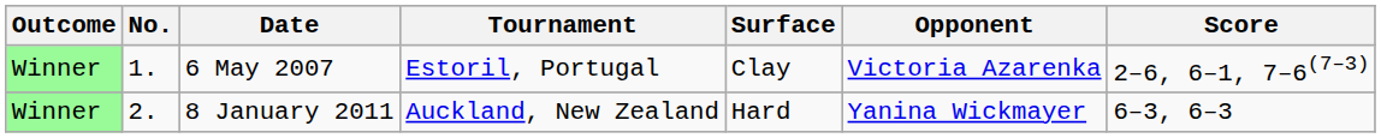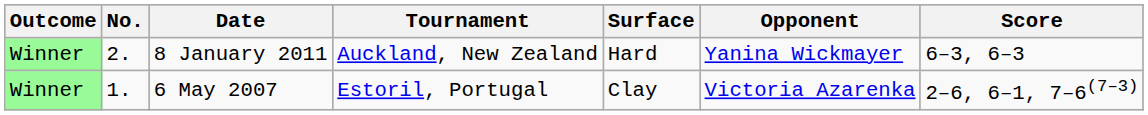rows swapped: 6 May 2007 <-> 8 January 2011
